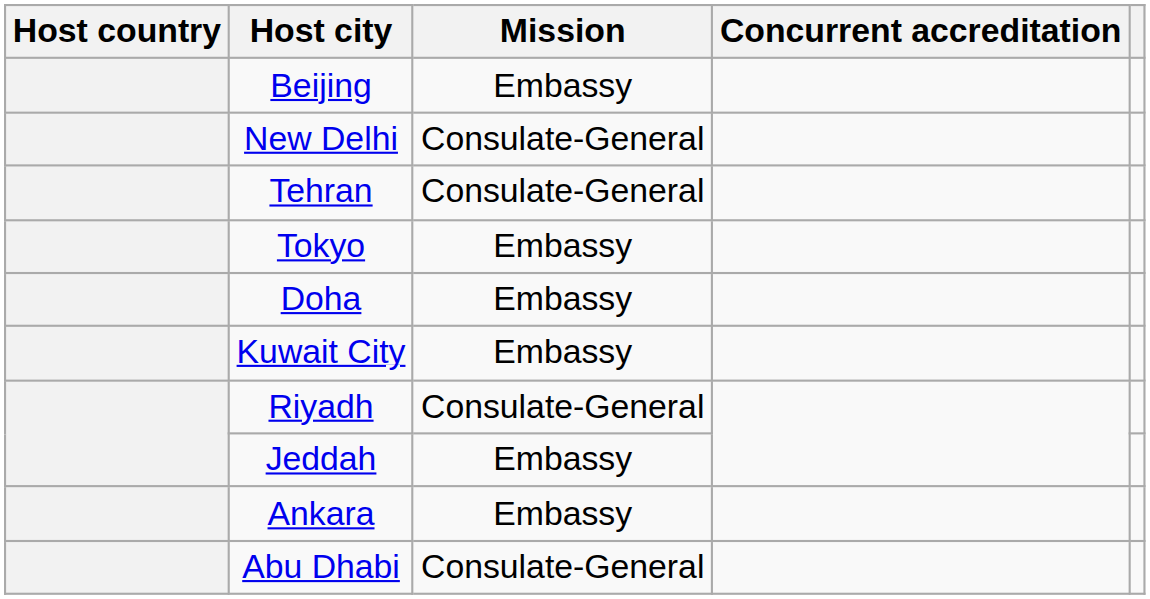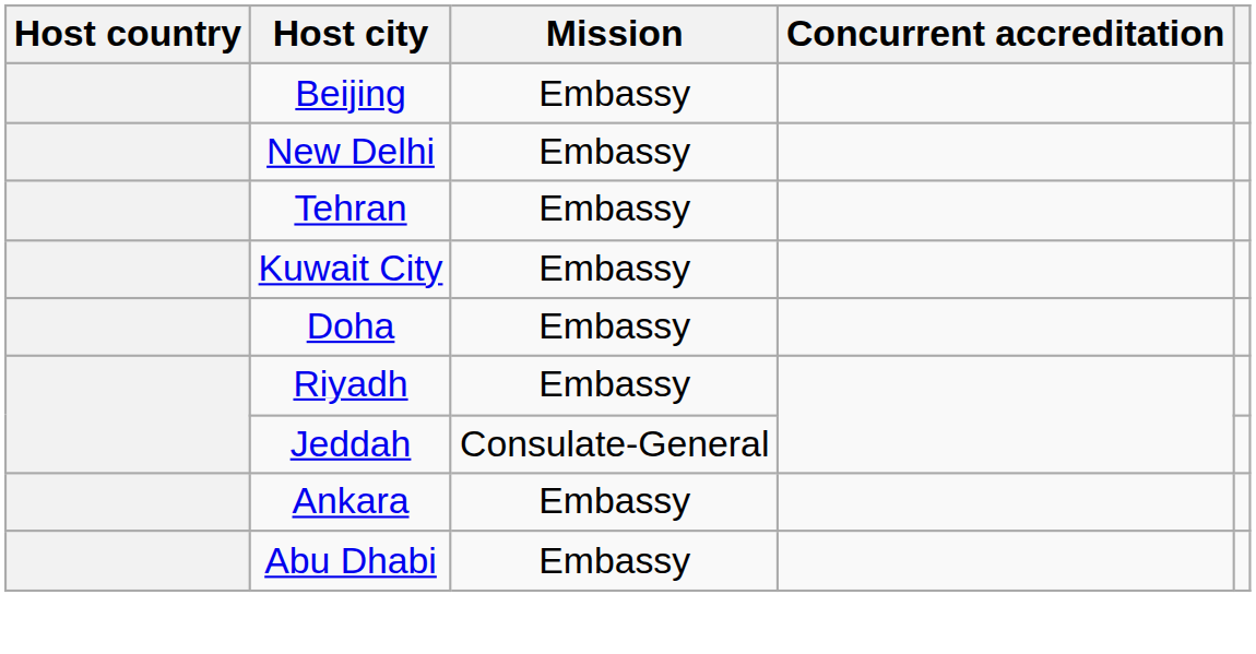New Delhi | Mission: Consulate-General -> Embassy
Tehran | Mission: Consulate-General -> Embassy
- row: Tokyo | Embassy
rows swapped: Kuwait City <-> Doha
Riyadh | Mission: Consulate-General -> Embassy
Jeddah | Mission: Embassy -> Consulate-General
Abu Dhabi | Mission: Consulate-General -> Embassy
